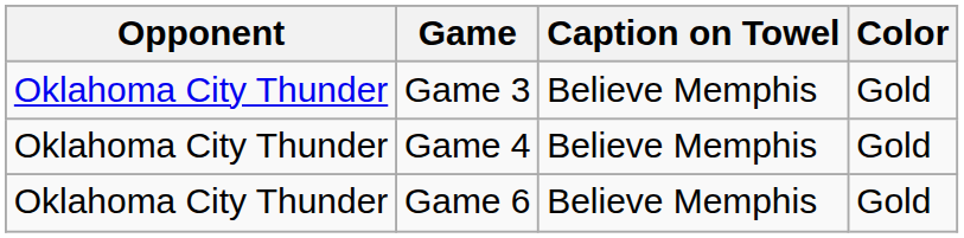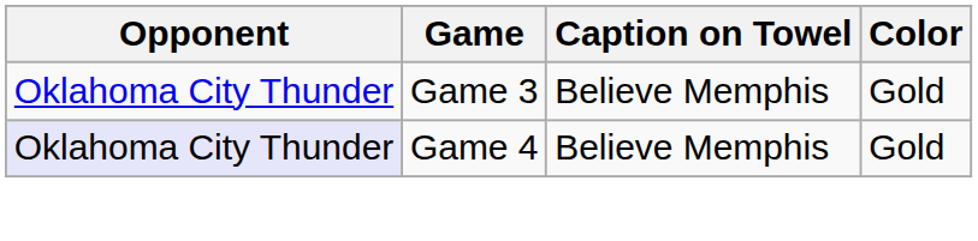Game 4 | Opponent: no background -> lavender background
- row: Oklahoma City Thunder | Game 6 | Believe Memphis | Gold
